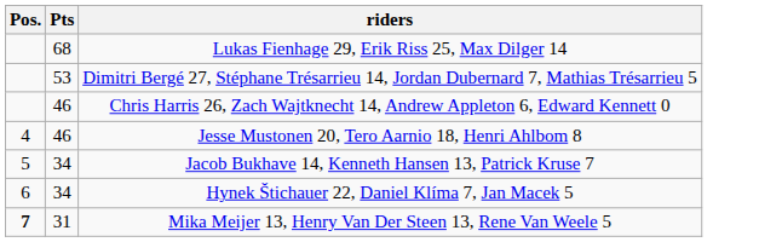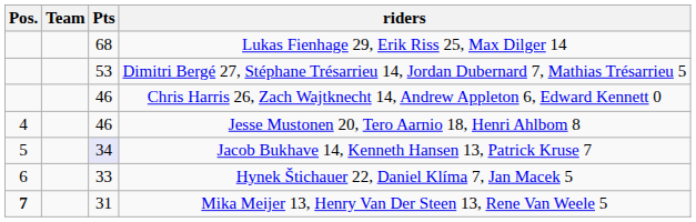+ column: Team
Jacob Bukhave 14, Kenneth Hansen 13, Patrick Kruse 7 | Pts: no background -> lavender background
Hynek Štichauer 22, Daniel Klíma 7, Jan Macek 5 | Pts: 34 -> 33
